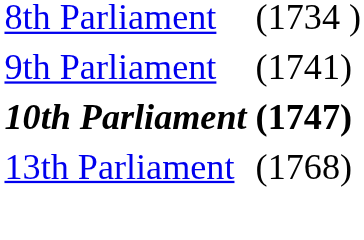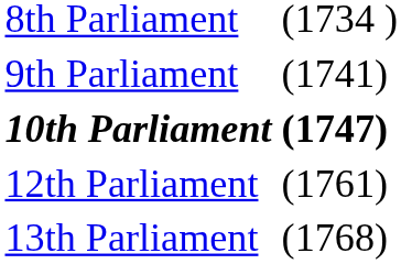+ row: 12th Parliament | (1761)
